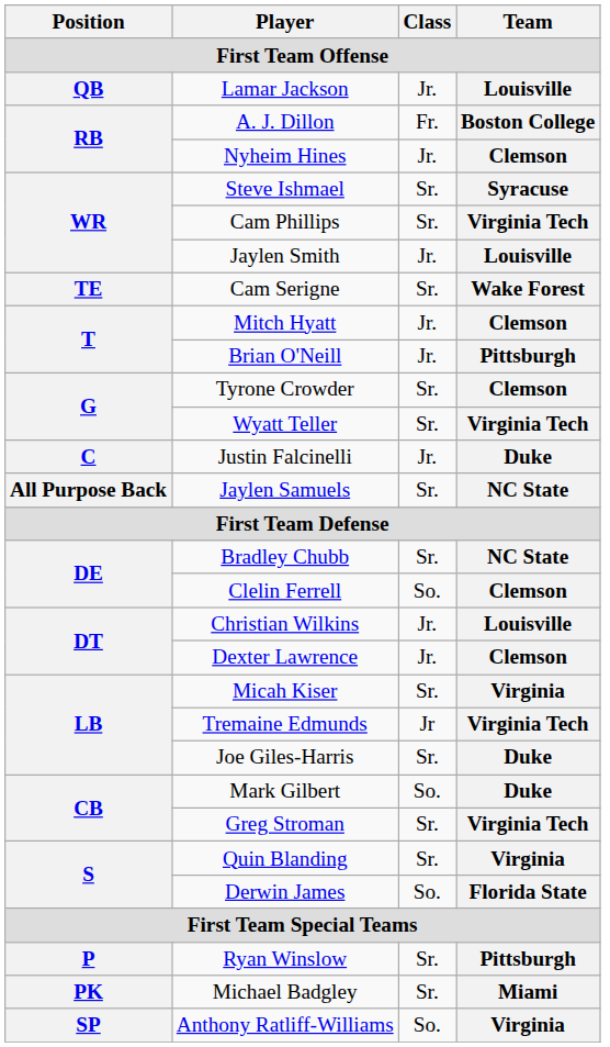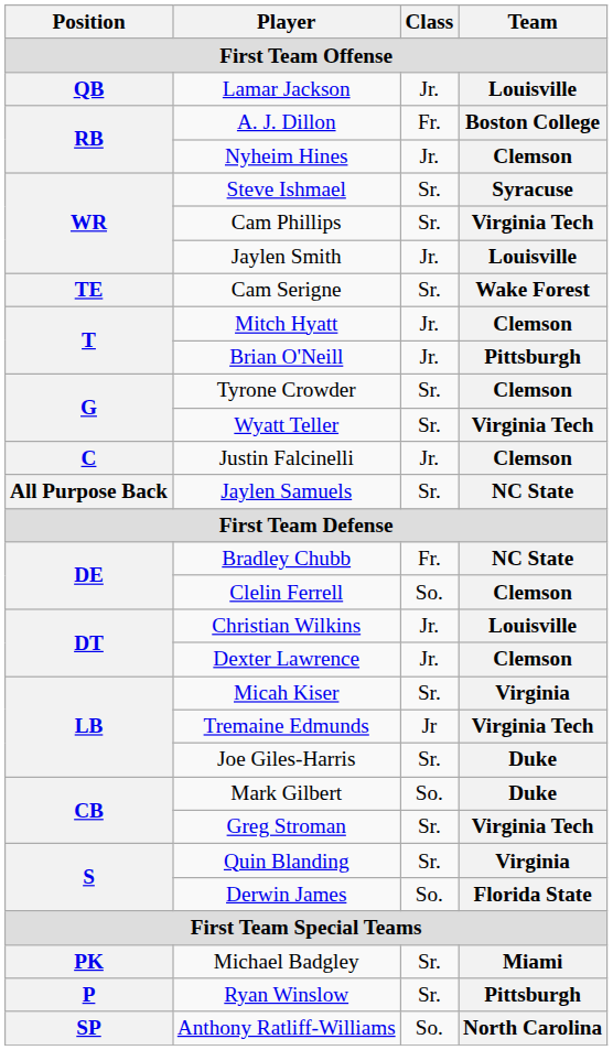Justin Falcinelli | Team: Duke -> Clemson
Bradley Chubb | Class: Sr. -> Fr.
rows swapped: Michael Badgley <-> Ryan Winslow
Anthony Ratliff-Williams | Team: Virginia -> North Carolina
